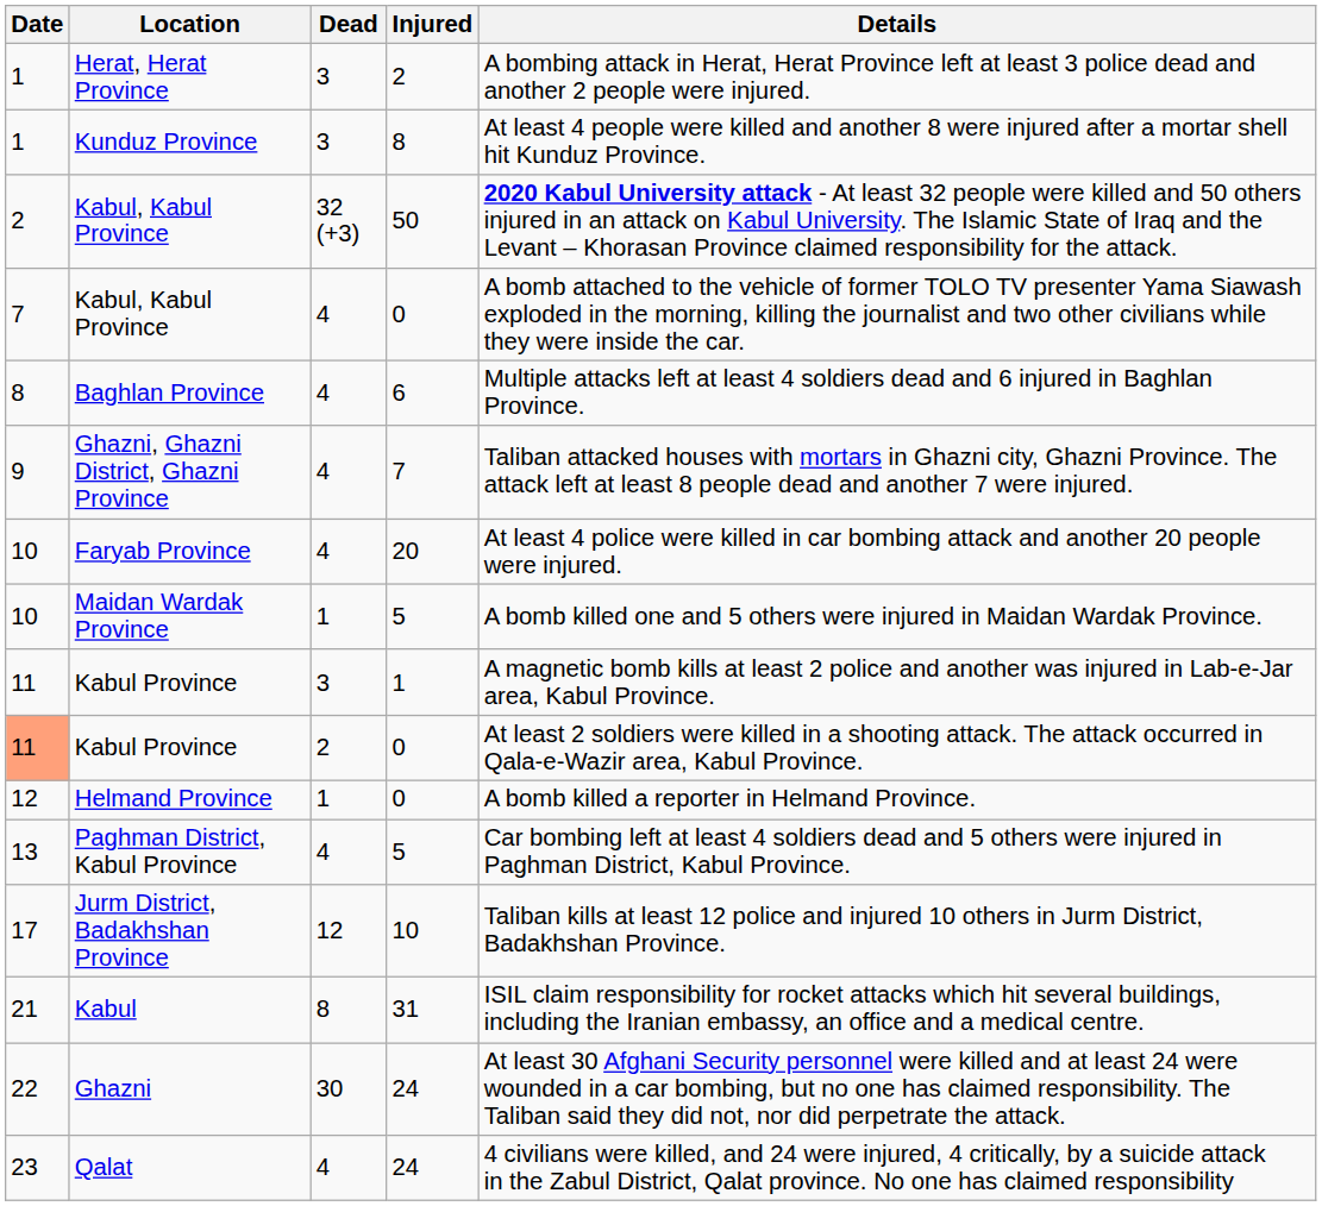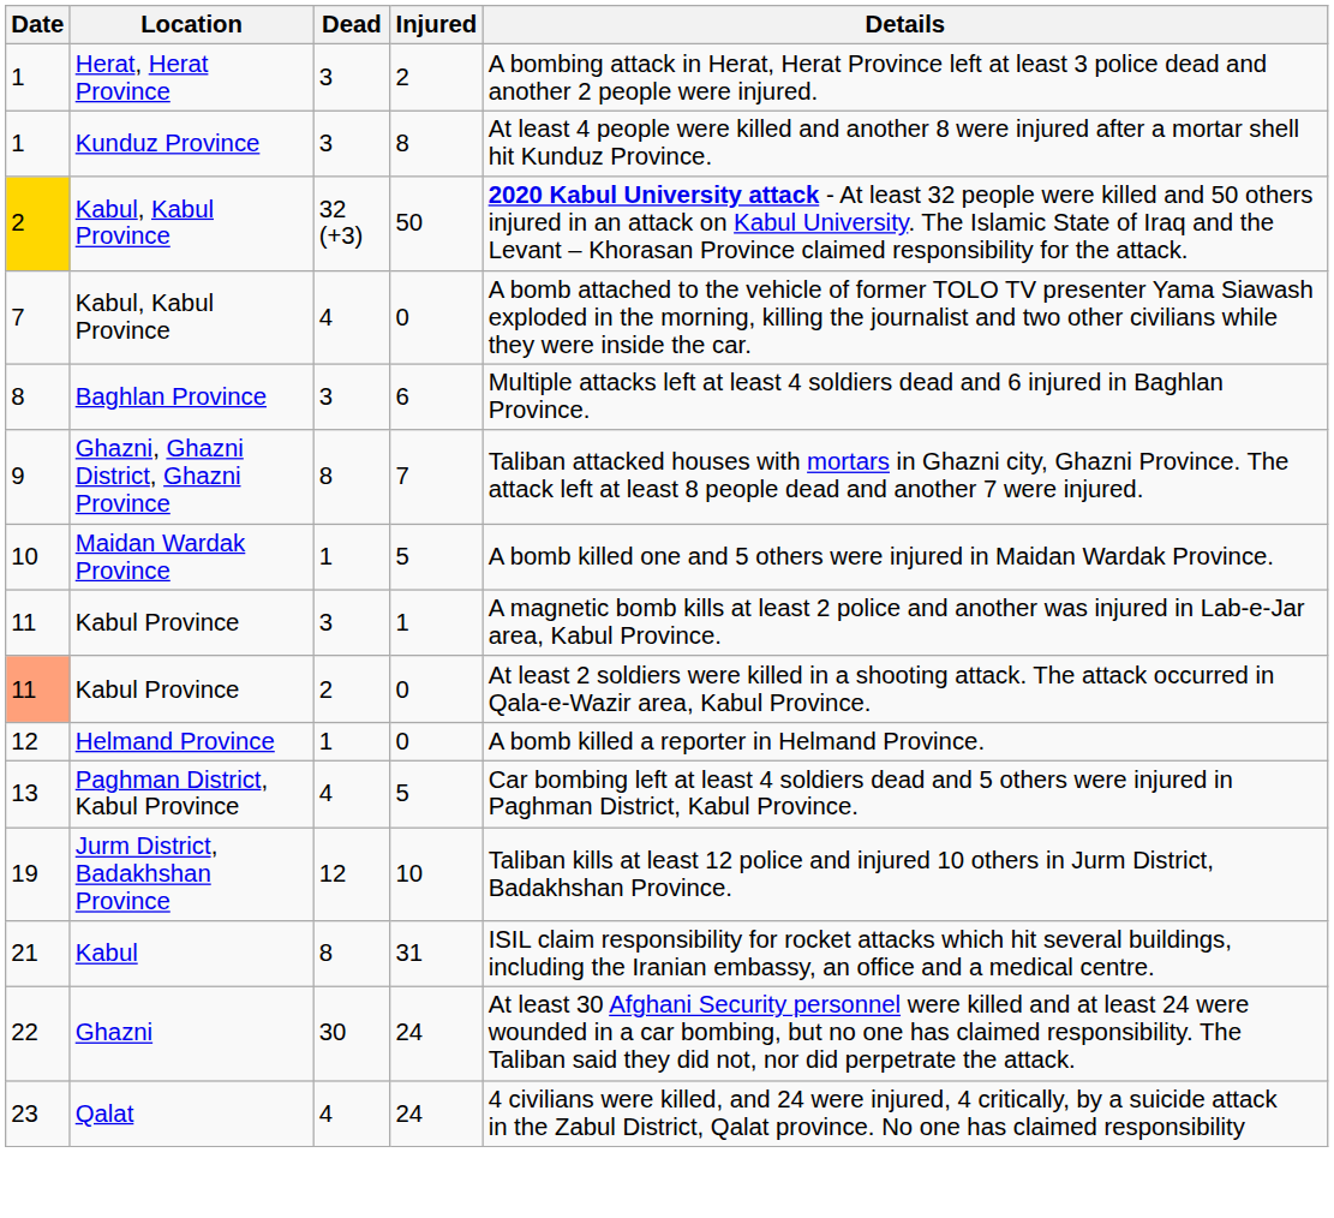Kabul, Kabul Province / 50 | Date: no background -> gold background
Baghlan Province | Dead: 4 -> 3
Ghazni, Ghazni District, Ghazni Province | Dead: 4 -> 8
- row: 10 | Faryab Province | 4 | 20 | At least 4 police were killed in car bombing attack and another 20 people were injured.
Jurm District, Badakhshan Province | Date: 17 -> 19
